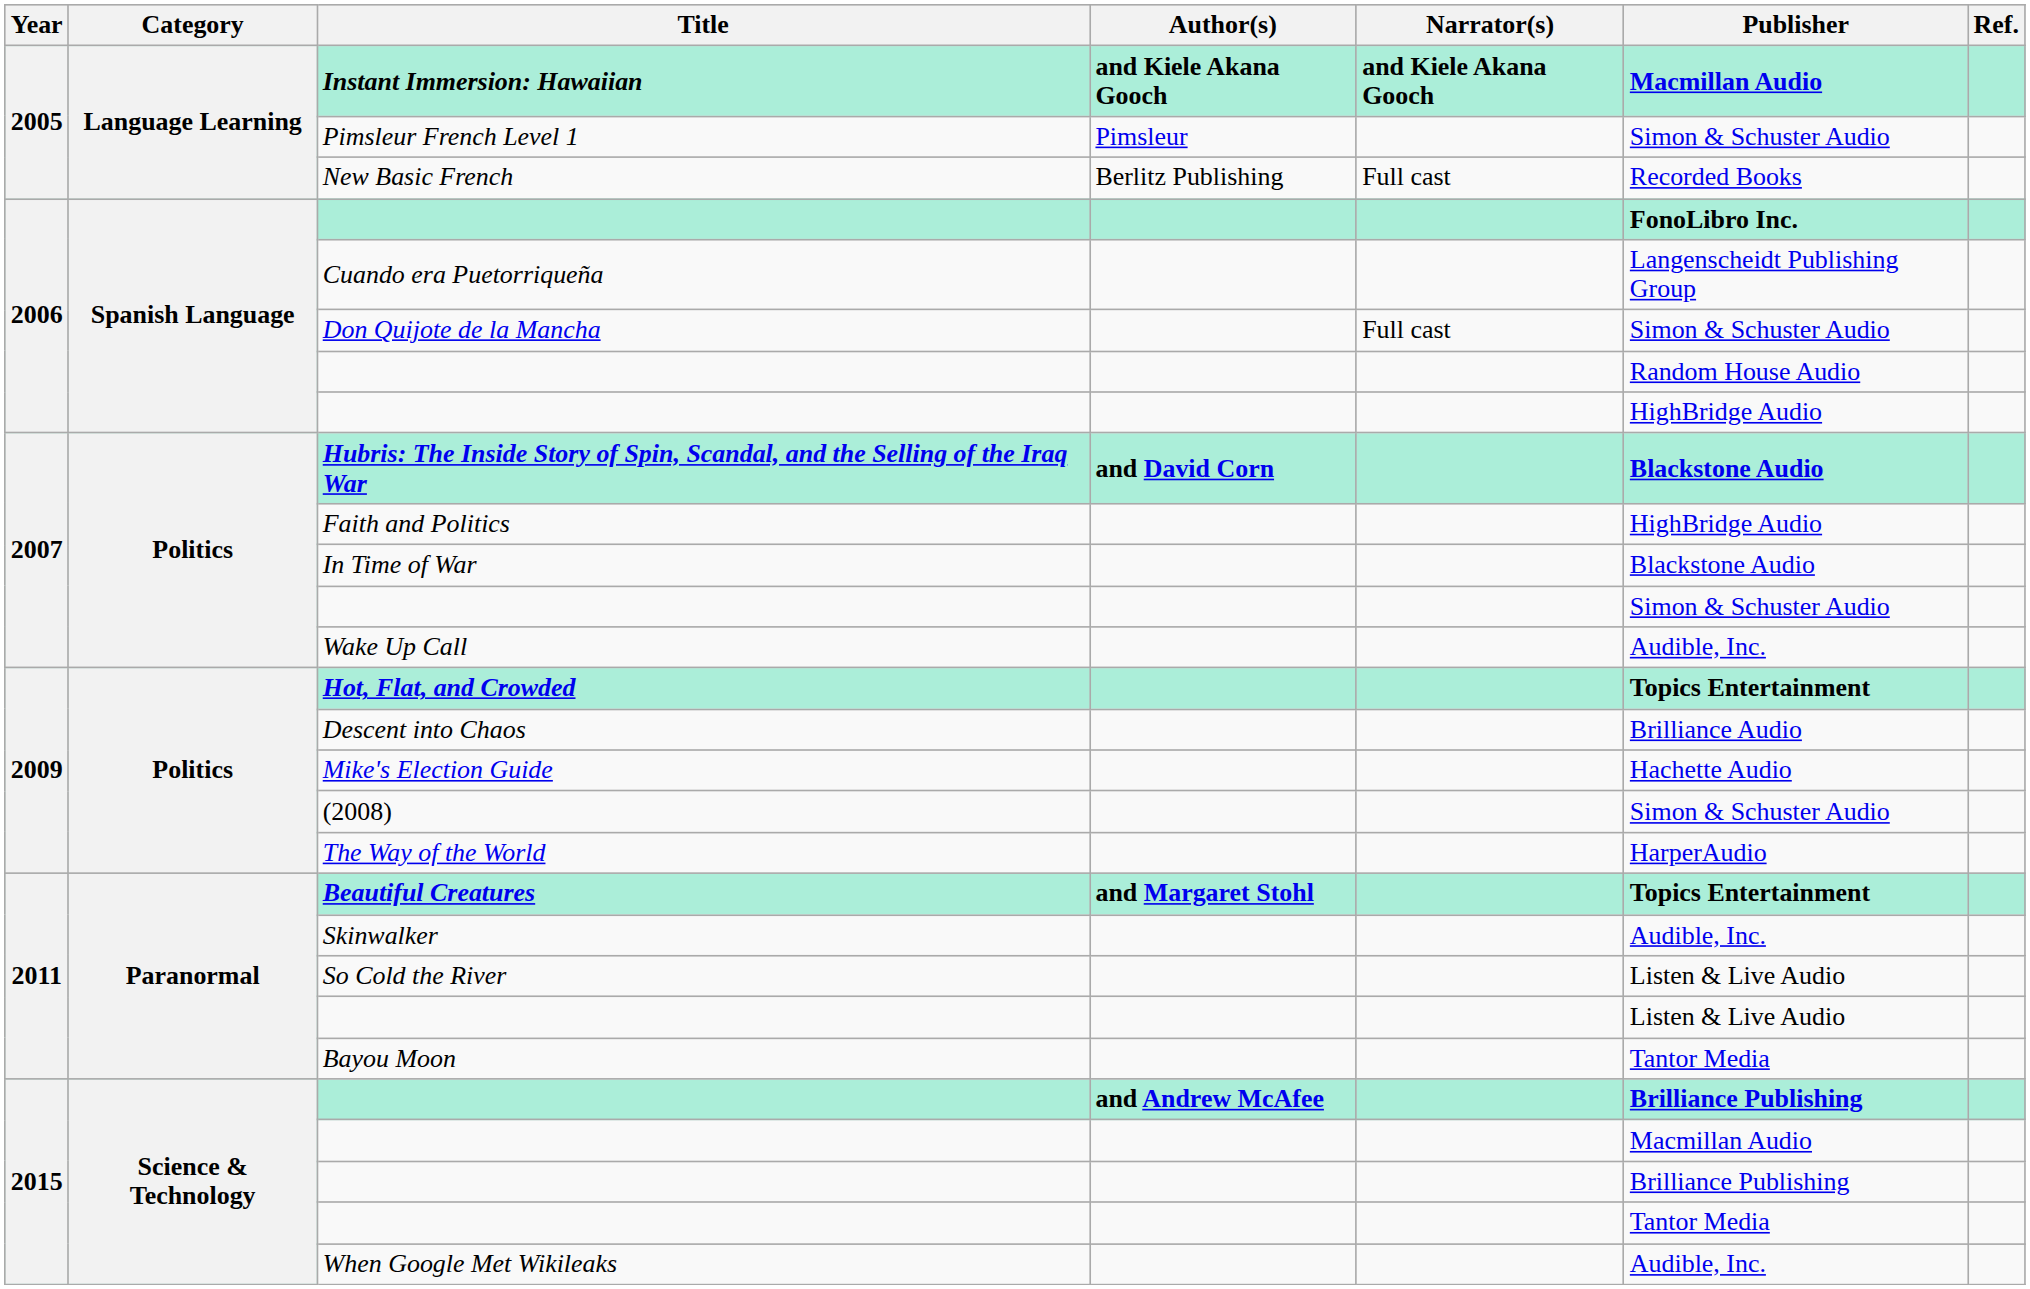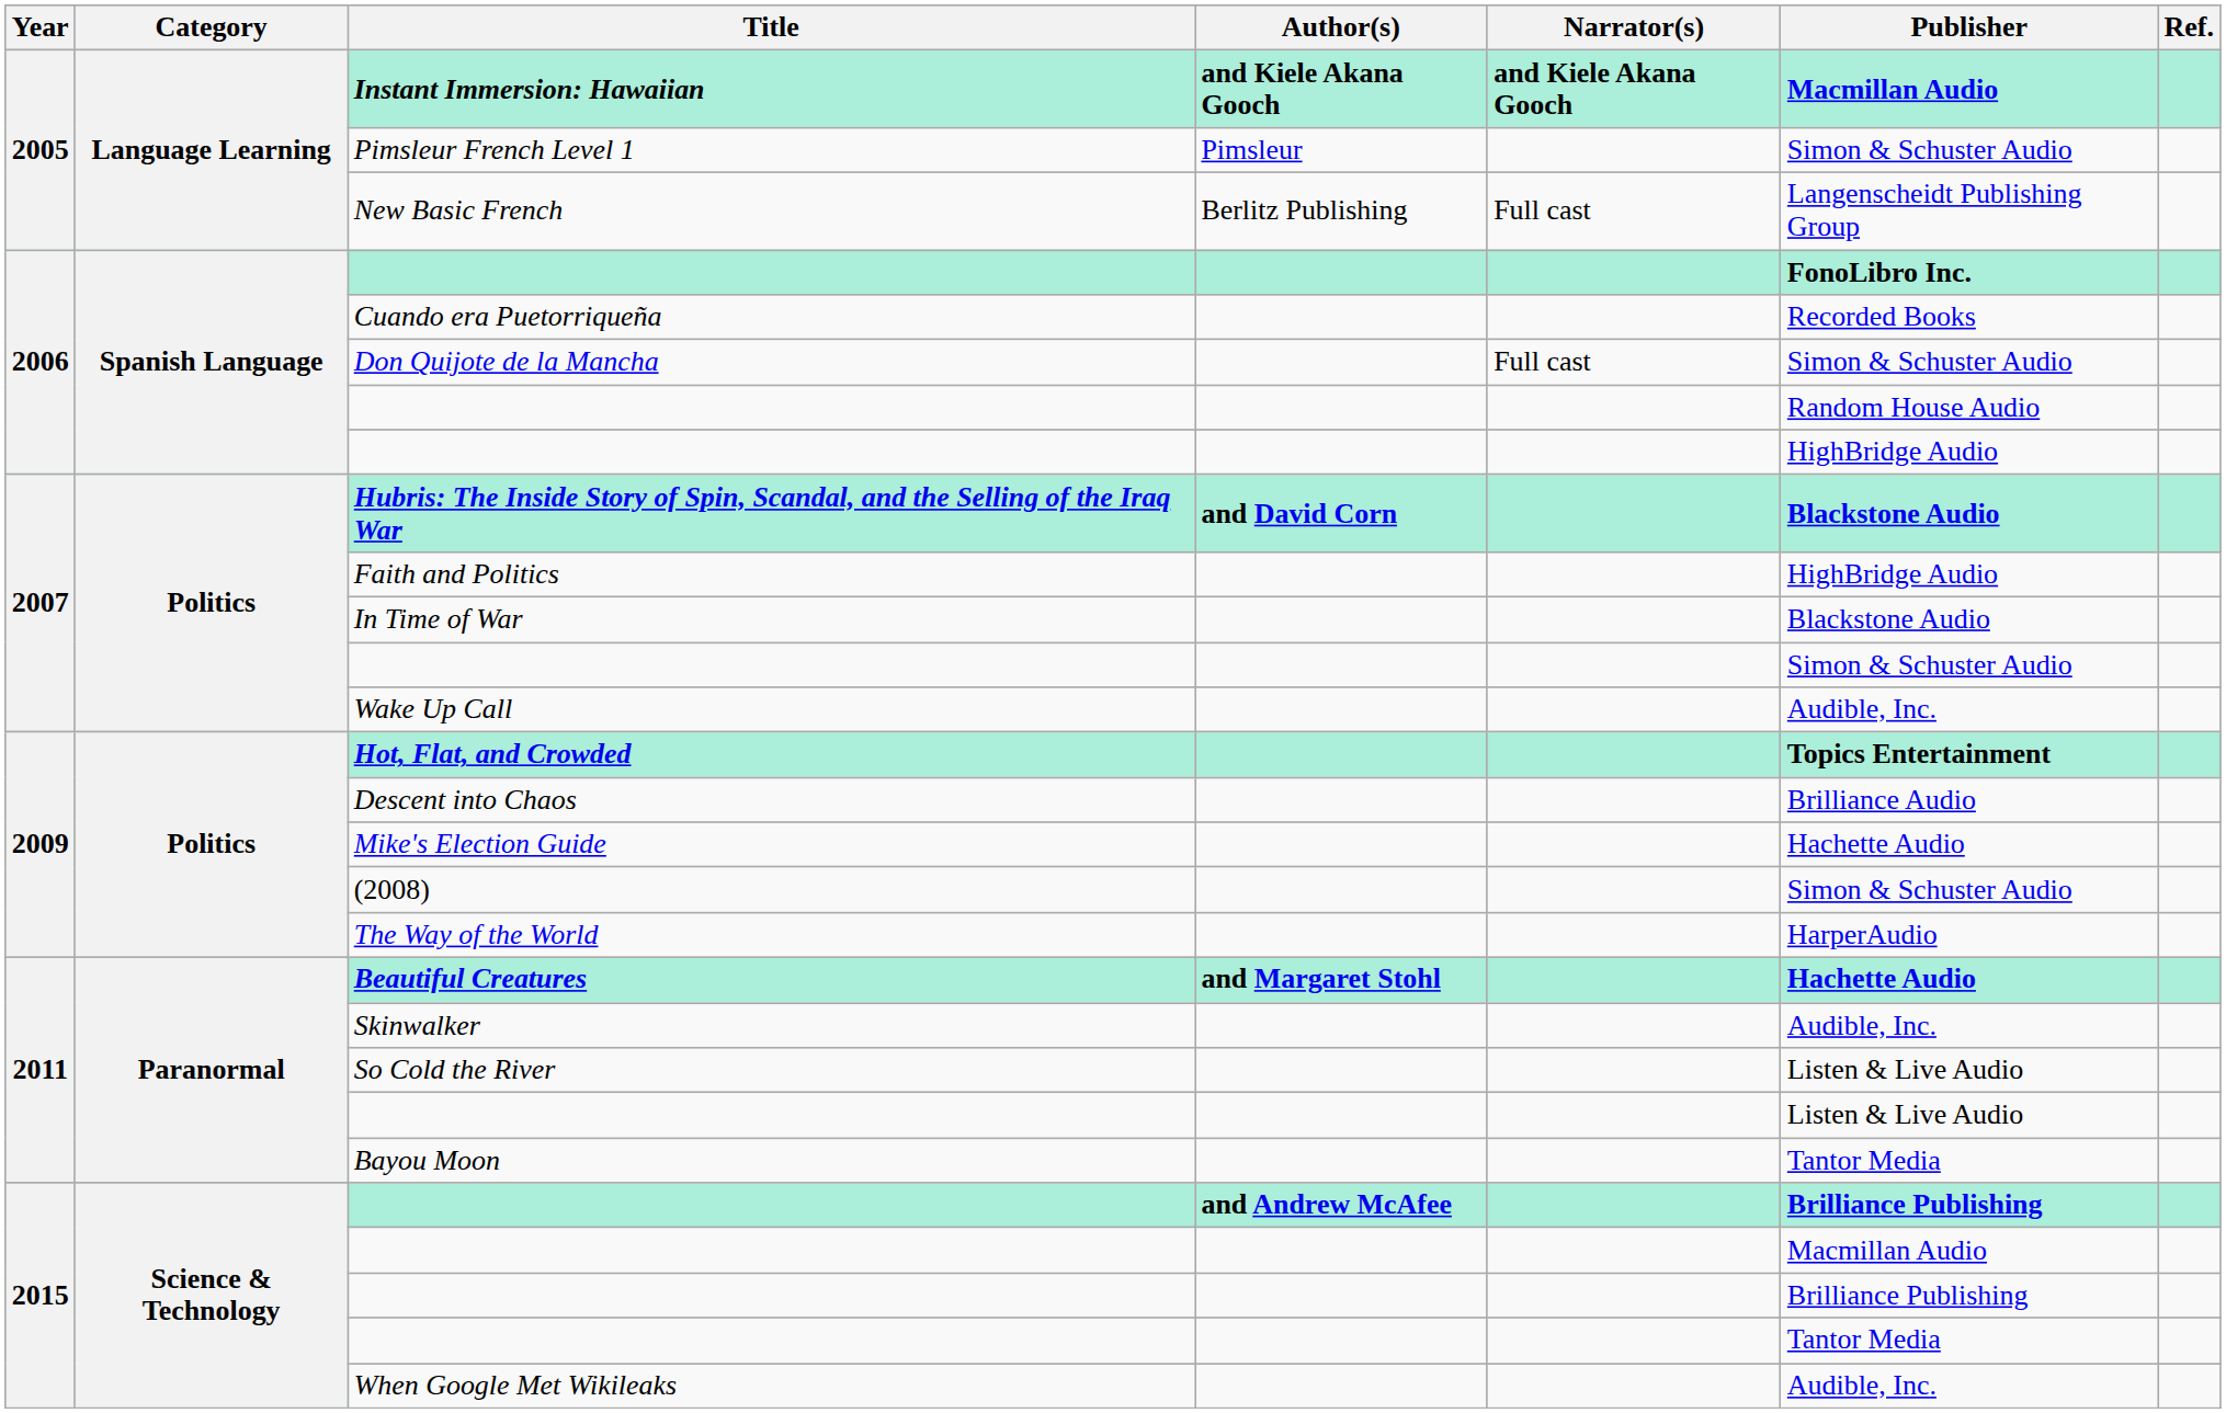New Basic French | Publisher: Recorded Books -> Langenscheidt Publishing Group
Cuando era Puetorriqueña | Publisher: Langenscheidt Publishing Group -> Recorded Books
Beautiful Creatures | Publisher: Topics Entertainment -> Hachette Audio
